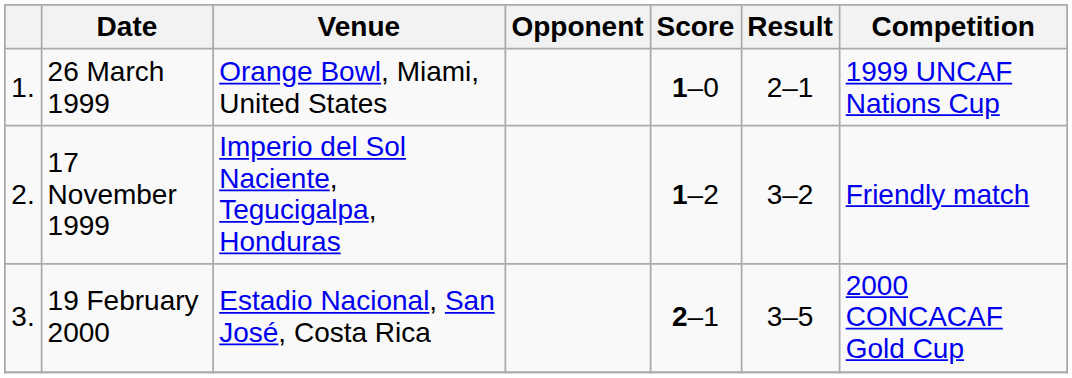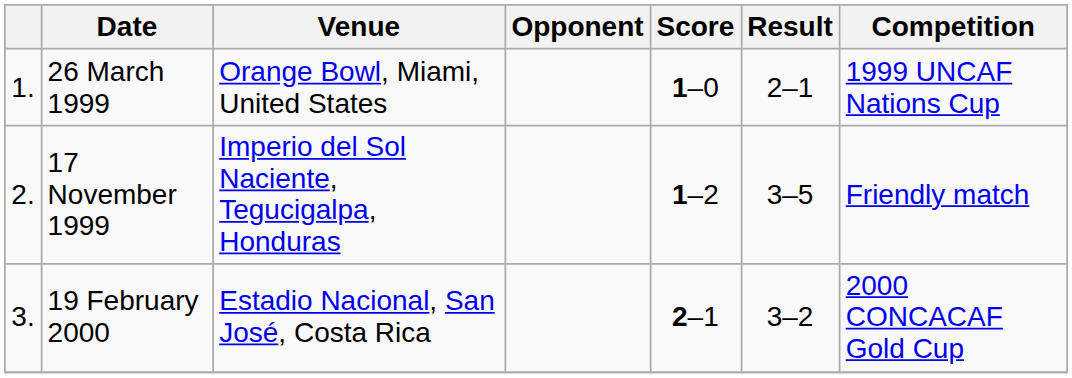17 November 1999 | Result: 3–2 -> 3–5
19 February 2000 | Result: 3–5 -> 3–2
